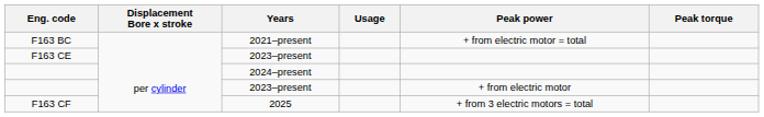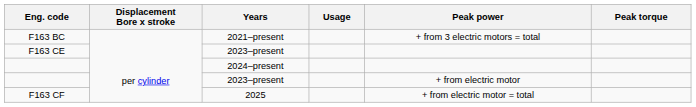F163 BC | Peak power: + from electric motor = total -> + from 3 electric motors = total
F163 CF | Peak power: + from 3 electric motors = total -> + from electric motor = total
